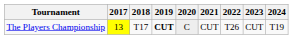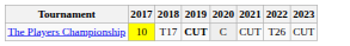- column: 2024 | T19
The Players Championship | 2017: 13 -> 10
